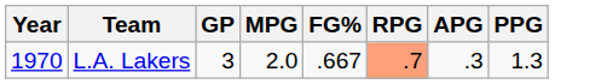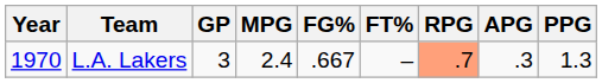+ column: FT% | –
L.A. Lakers | MPG: 2.0 -> 2.4
